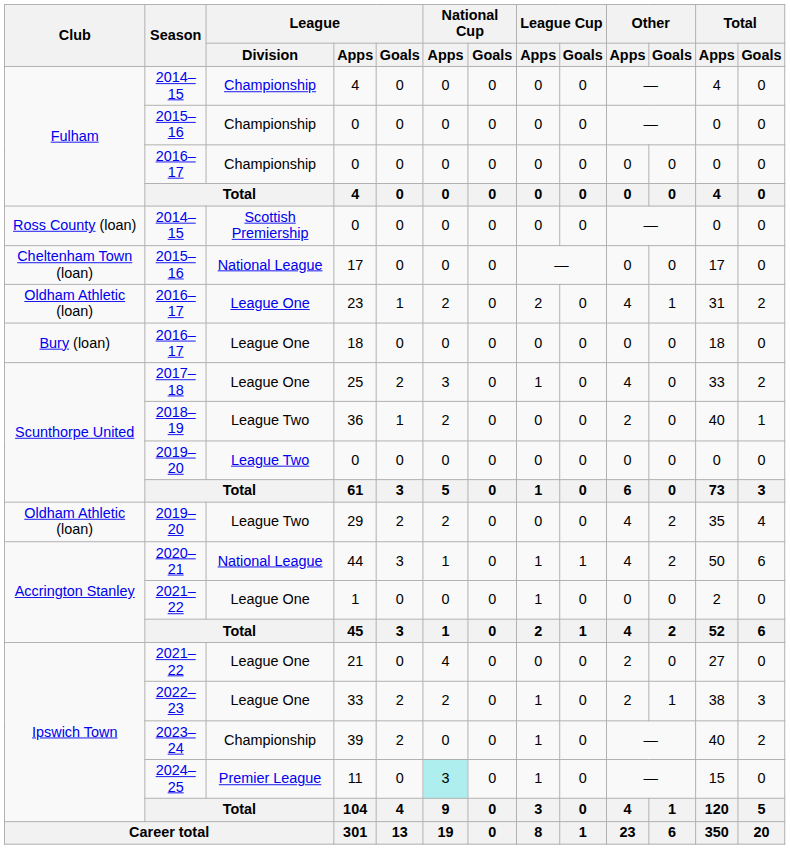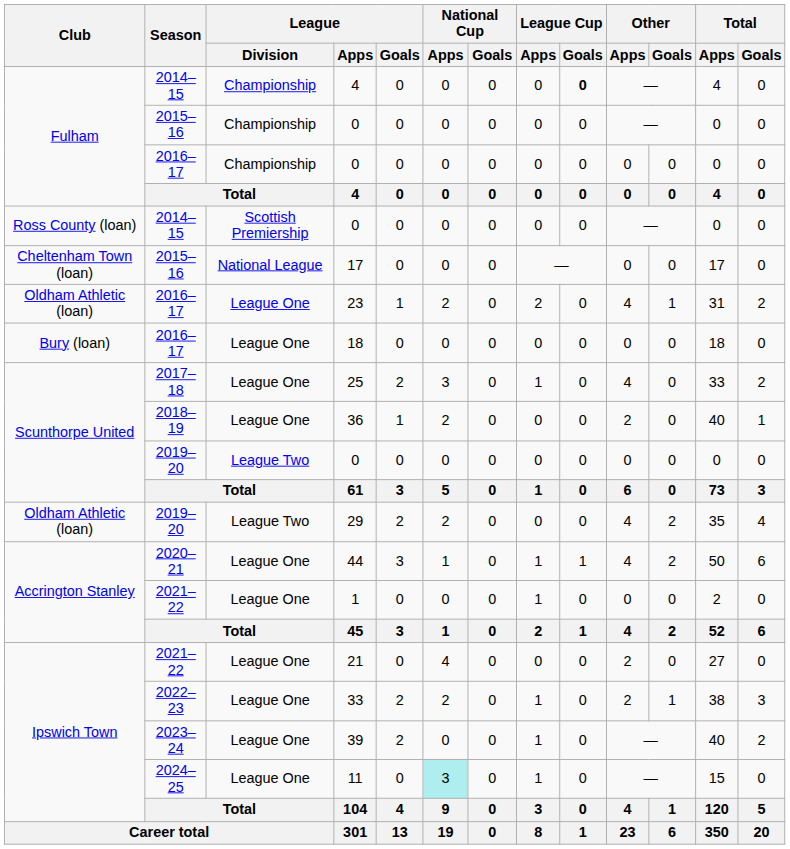2014–15 / 4 | League Cup / Goals: normal -> bold
36 | League / Division: League Two -> League One
44 | League / Division: National League -> League One
39 | League / Division: Championship -> League One
11 | League / Division: Premier League -> League One
